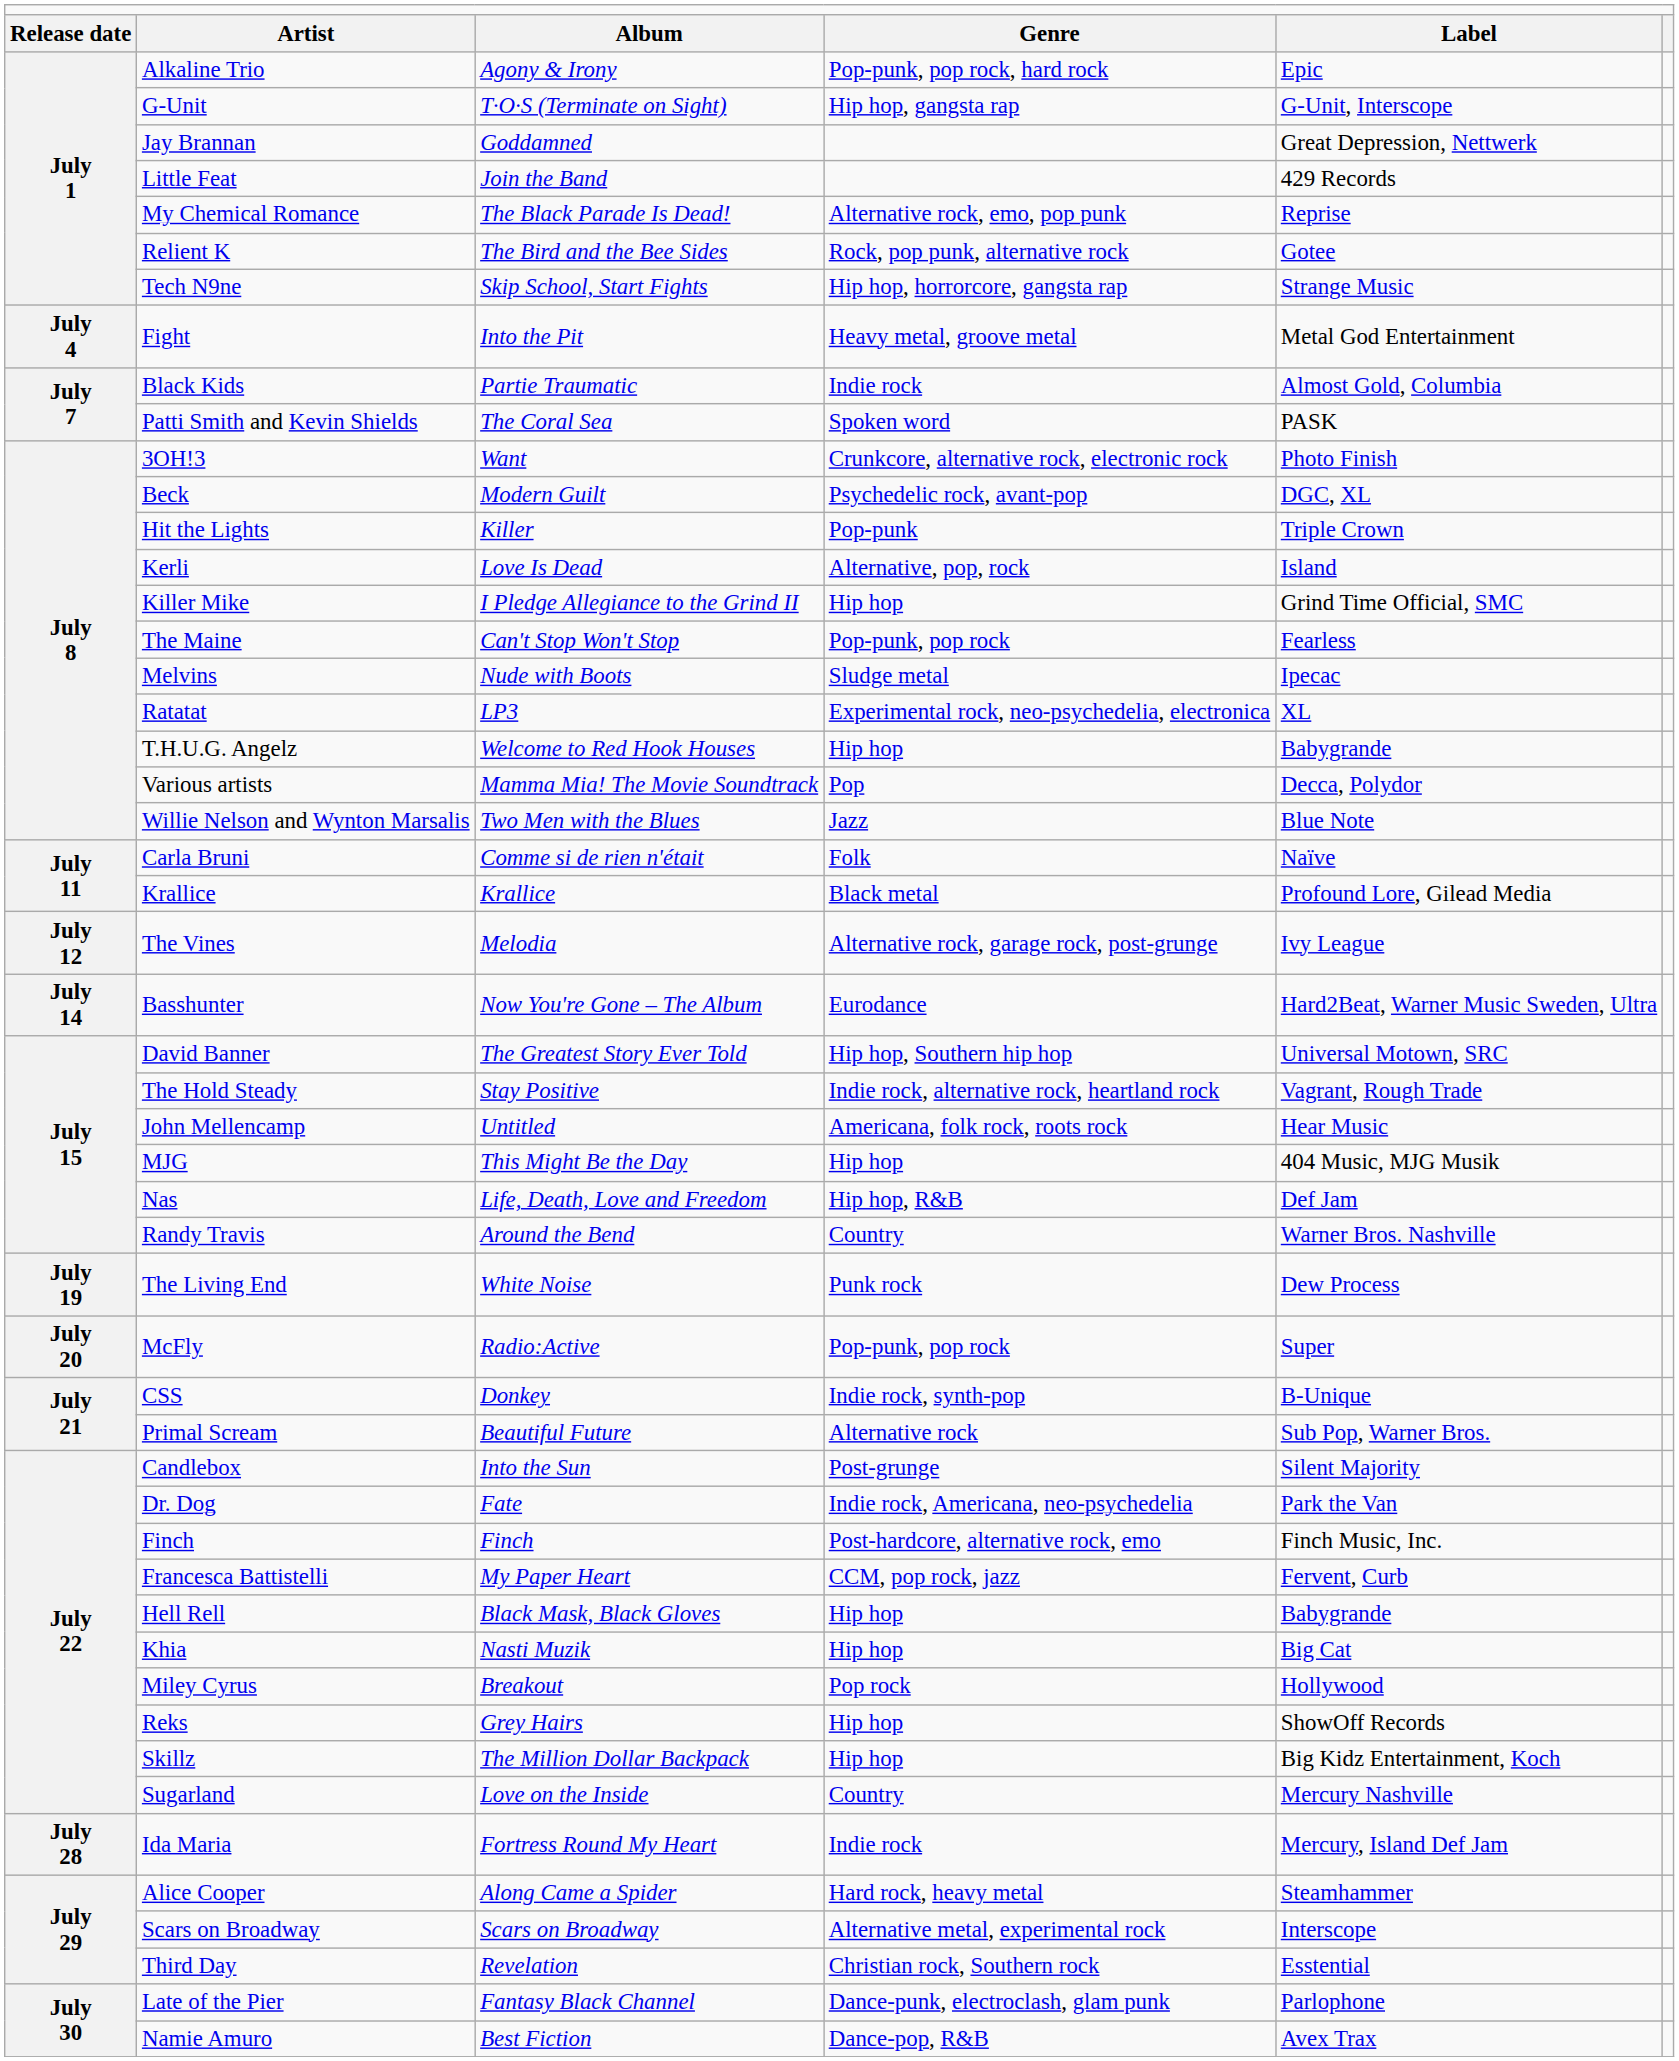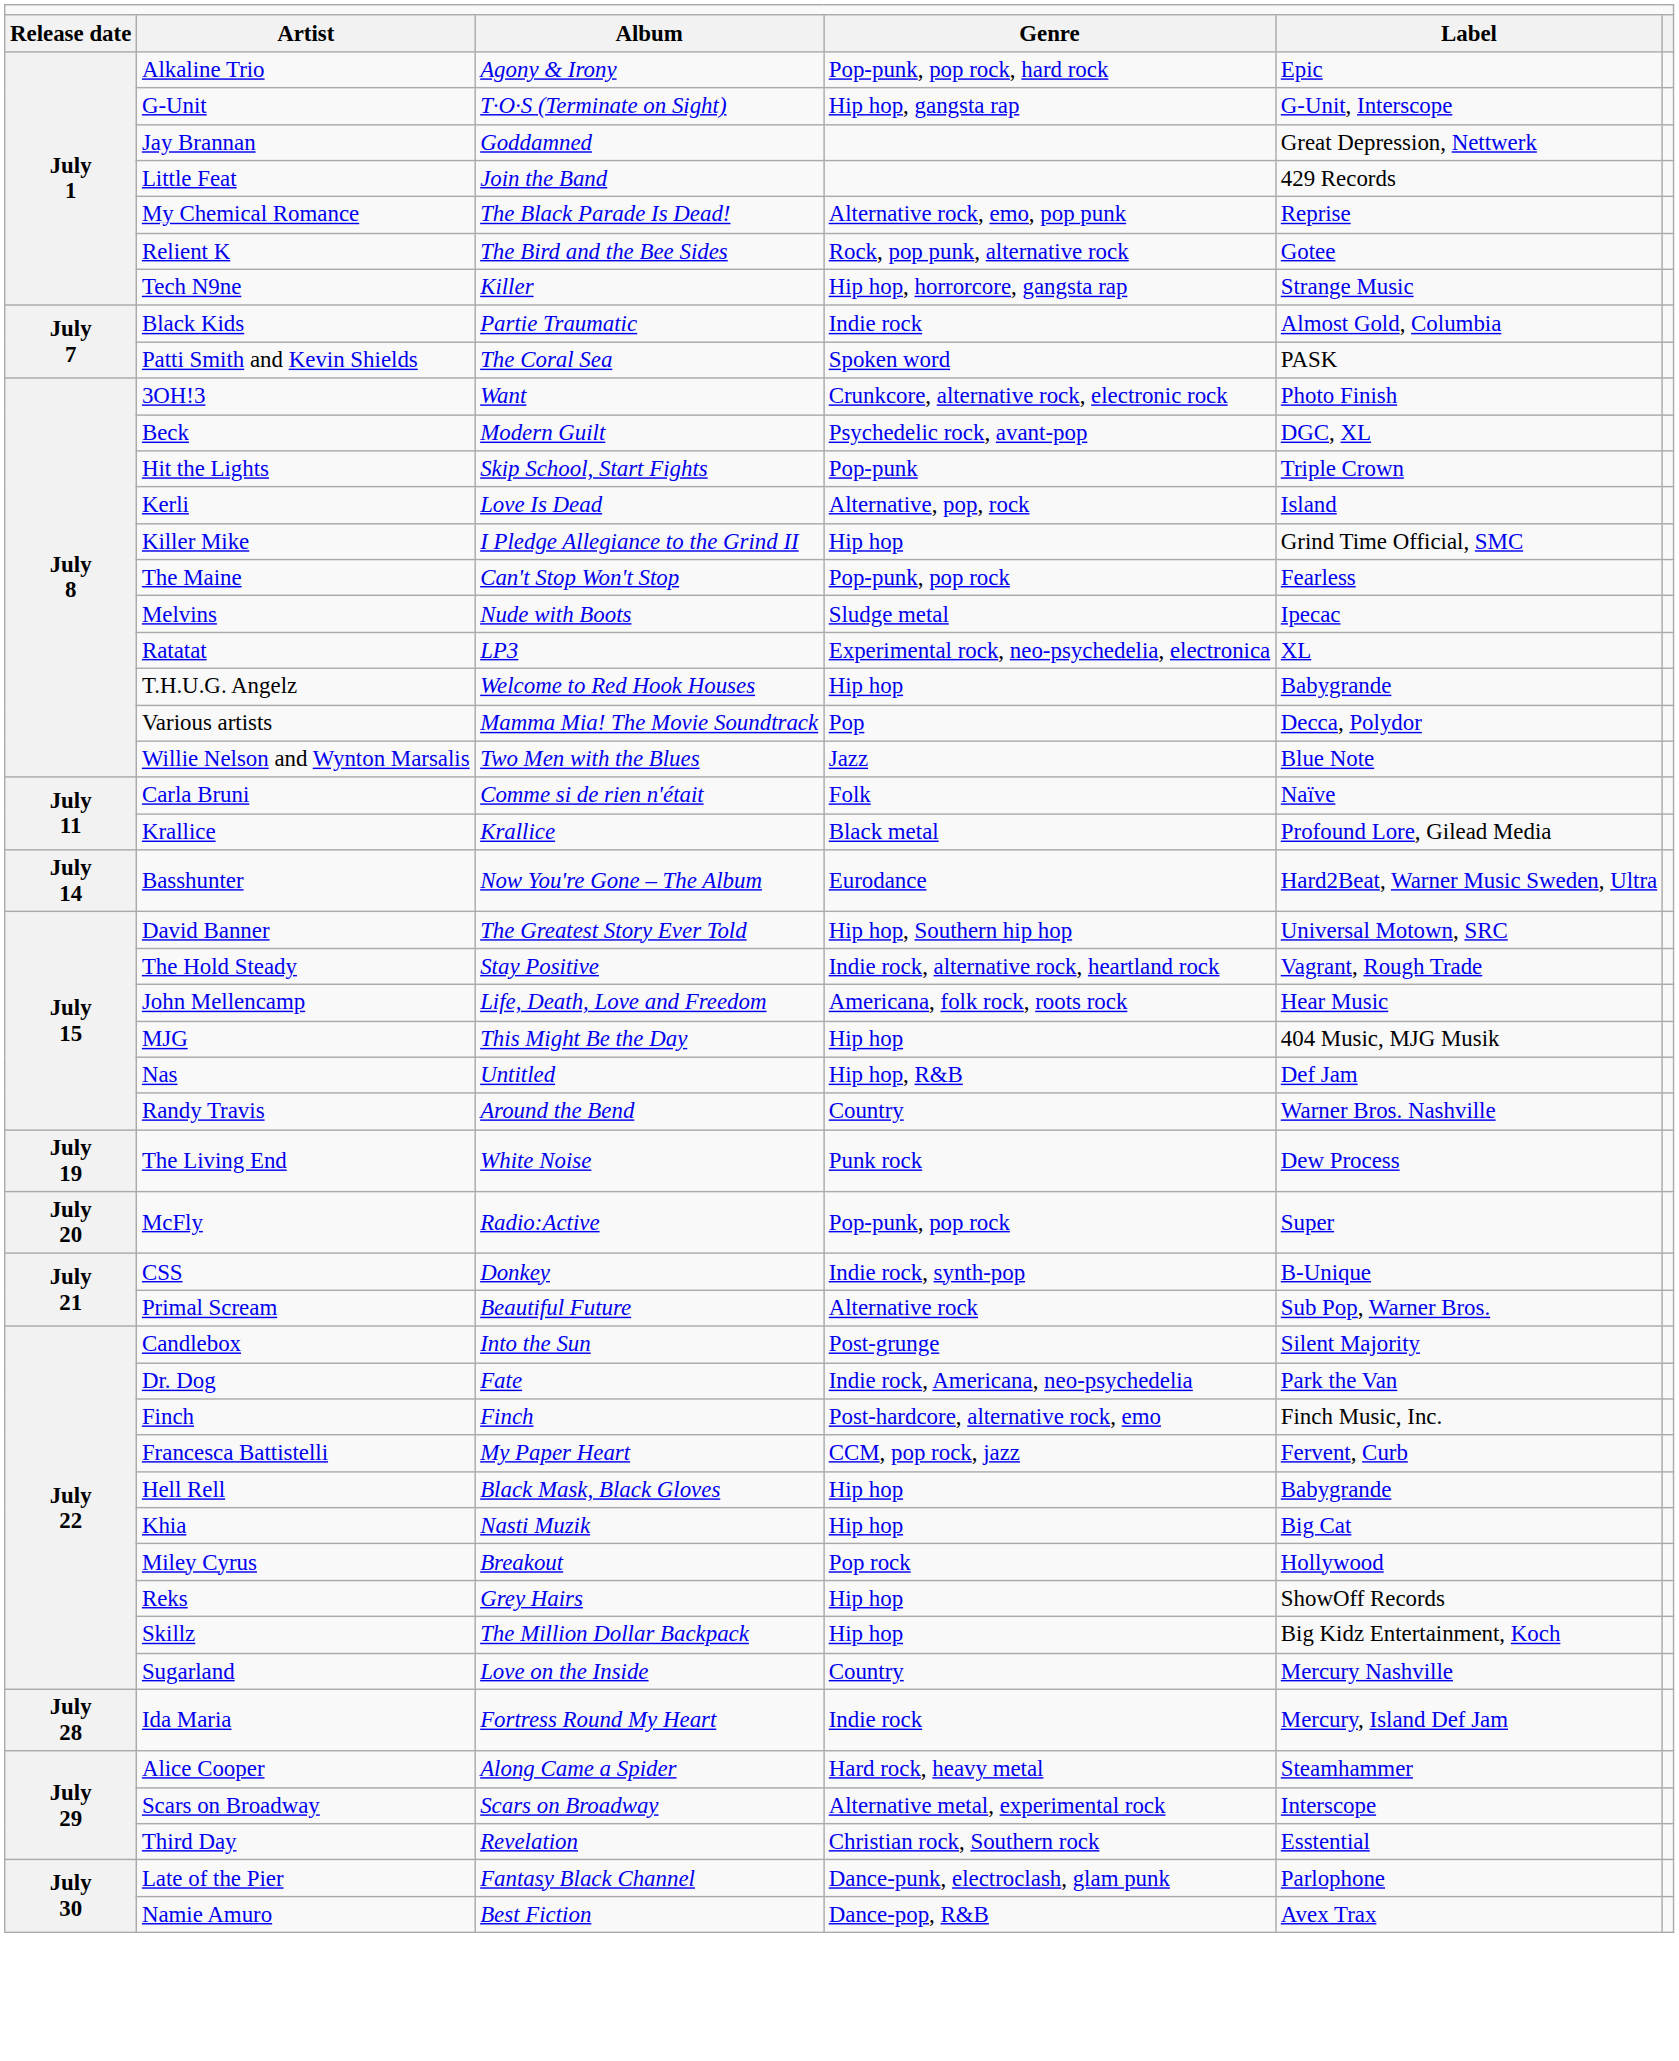Tech N9ne | column 3: Skip School, Start Fights -> Killer
- row: July 4 | Fight | Into the Pit | Heavy metal, groove metal | Metal God Entertainment
Hit the Lights | column 3: Killer -> Skip School, Start Fights
- row: July 12 | The Vines | Melodia | Alternative rock, garage rock, post-grunge | Ivy League
John Mellencamp | column 3: Untitled -> Life, Death, Love and Freedom
Nas | column 3: Life, Death, Love and Freedom -> Untitled
